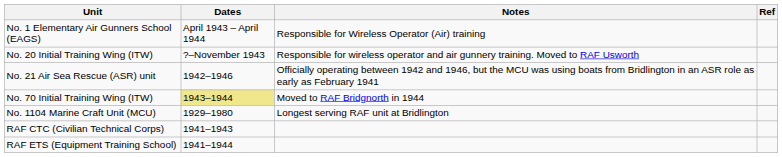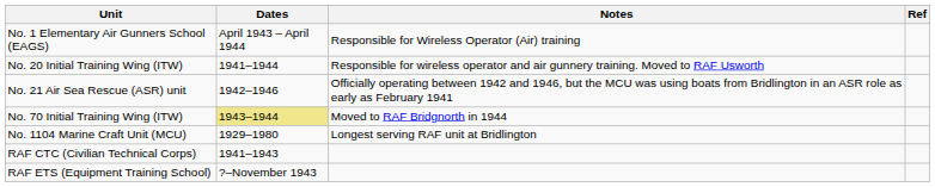No. 20 Initial Training Wing (ITW) | Dates: ?–November 1943 -> 1941–1944
RAF ETS (Equipment Training School) | Dates: 1941–1944 -> ?–November 1943
